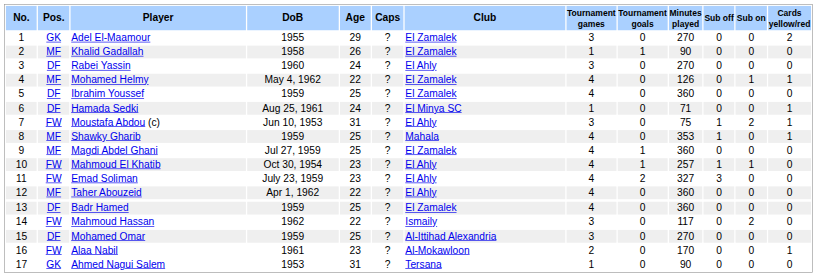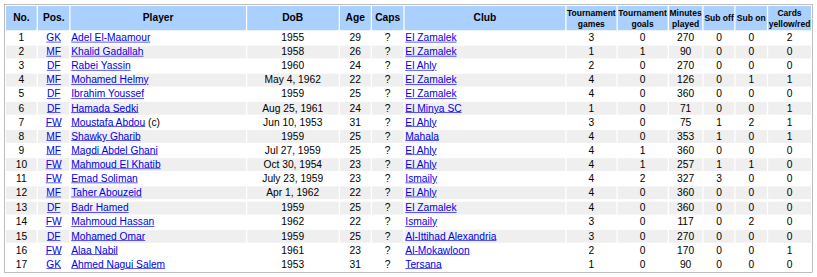Rabei Yassin | Tournament games: 3 -> 2
Magdi Abdel Ghani | Club: El Zamalek -> El Ahly
Emad Soliman | Club: El Ahly -> Ismaily
